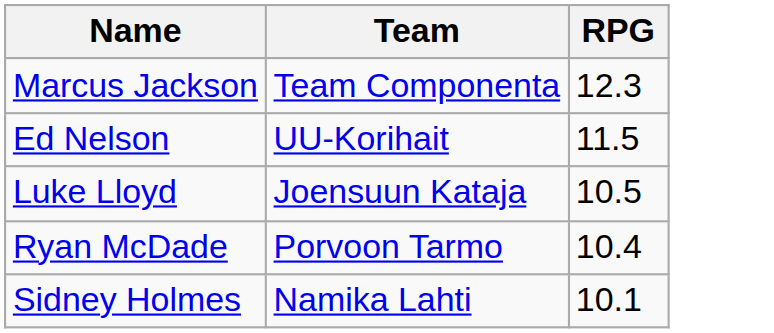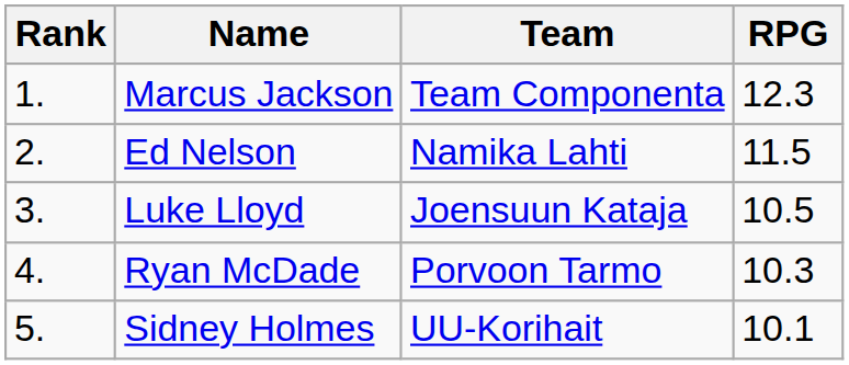+ column: Rank | 1. | 2. | 3. | 4. | 5.
Ed Nelson | Team: UU-Korihait -> Namika Lahti
Ryan McDade | RPG: 10.4 -> 10.3
Sidney Holmes | Team: Namika Lahti -> UU-Korihait
